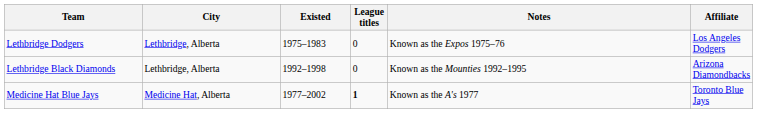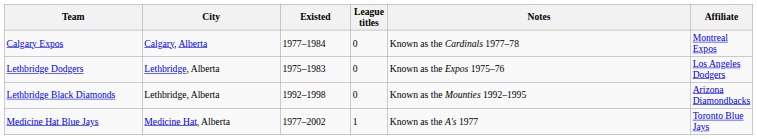+ row: Calgary Expos | Calgary, Alberta | 1977–1984 | 0 | Known as the Cardinals 1977–78 | Montreal Expos
Medicine Hat Blue Jays | League titles: bold -> normal
